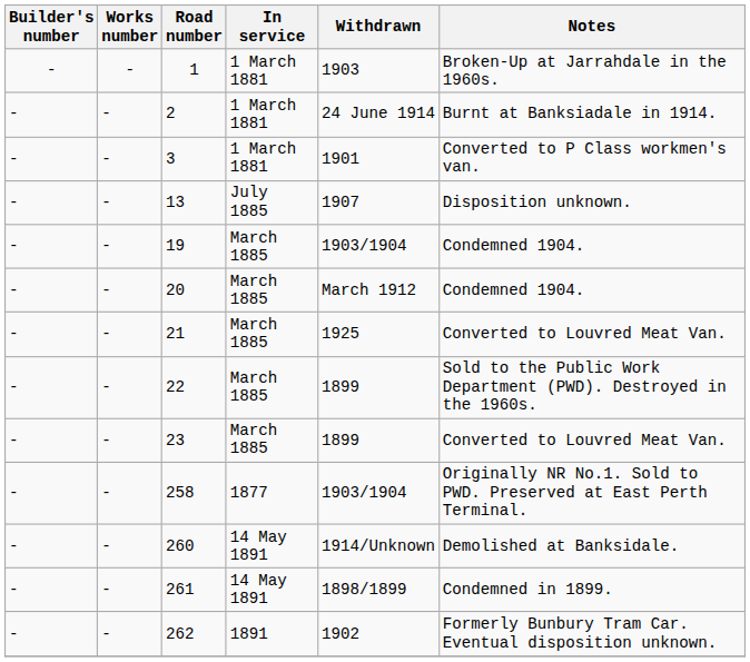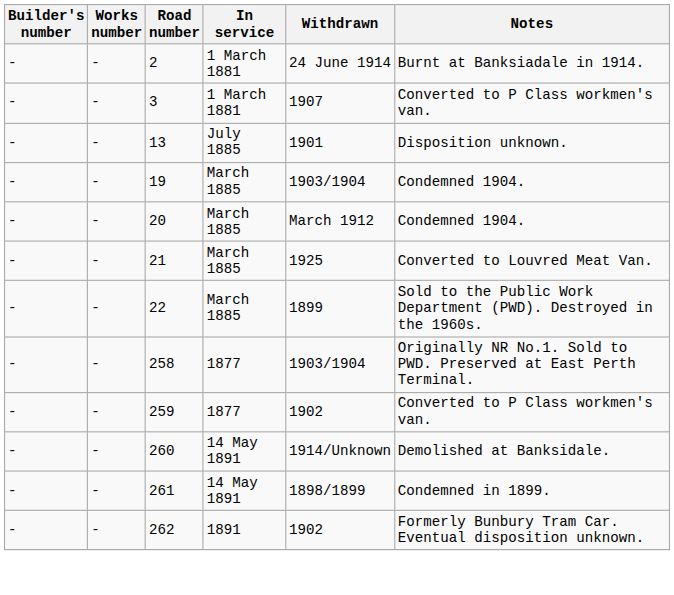- row: - | - | 1 | 1 March 1881 | 1903 | Broken-Up at Jarrahdale in the 1960s.
3 | Withdrawn: 1901 -> 1907
13 | Withdrawn: 1907 -> 1901
- row: - | - | 23 | March 1885 | 1899 | Converted to Louvred Meat Van.
+ row: - | - | 259 | 1877 | 1902 | Converted to P Class workmen's van.
